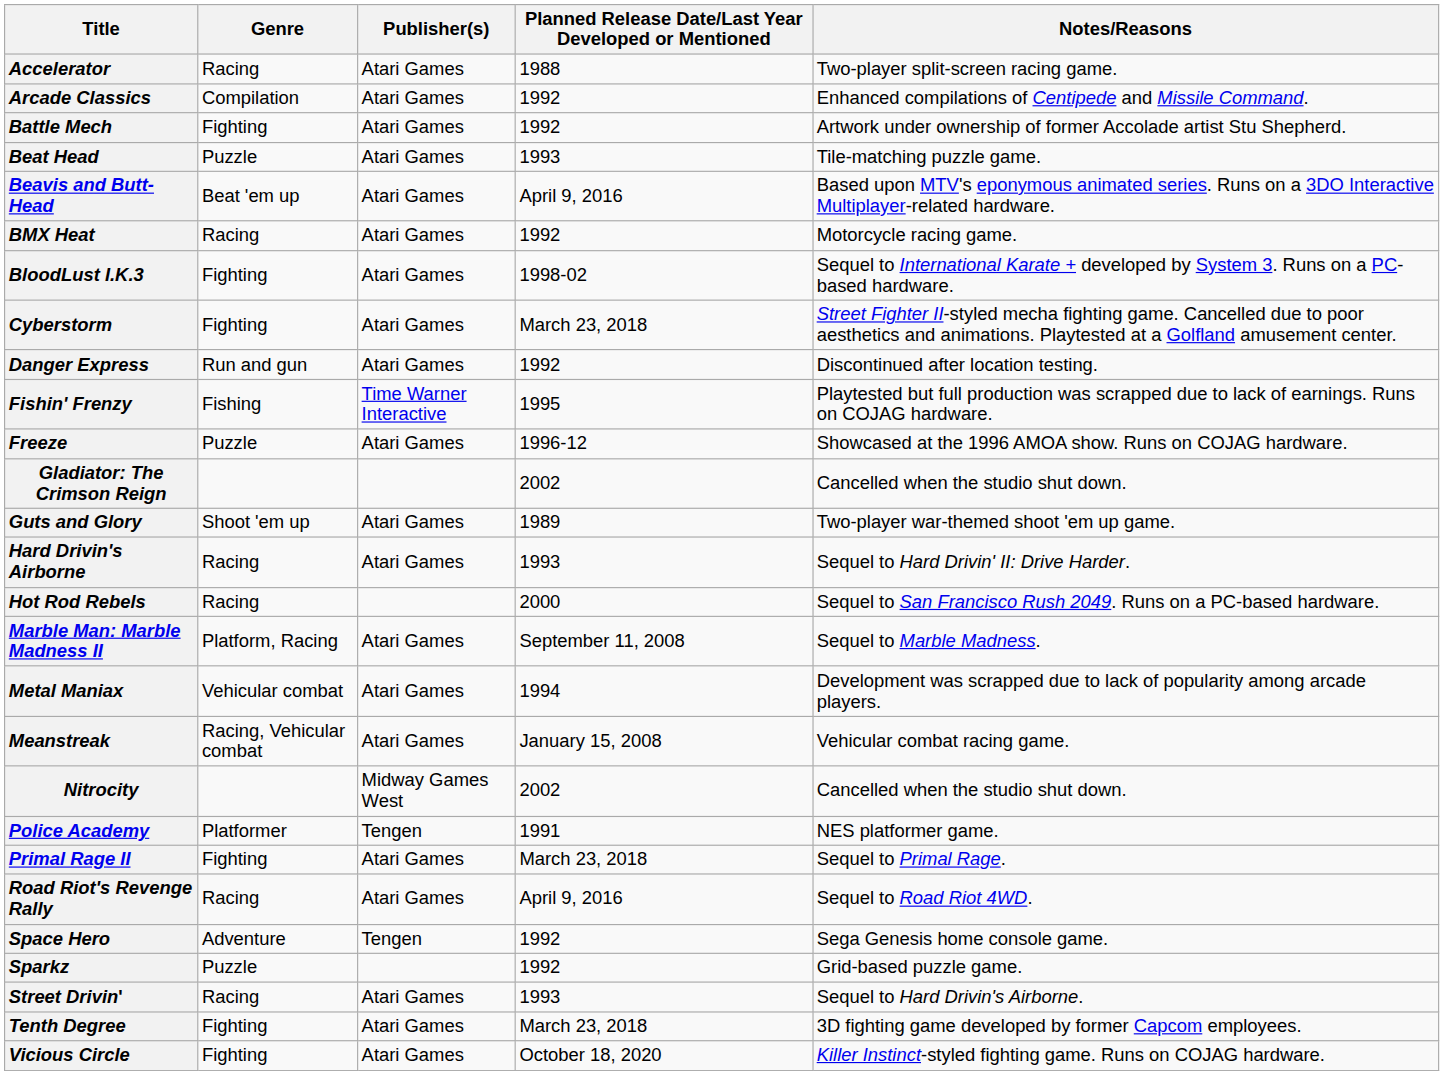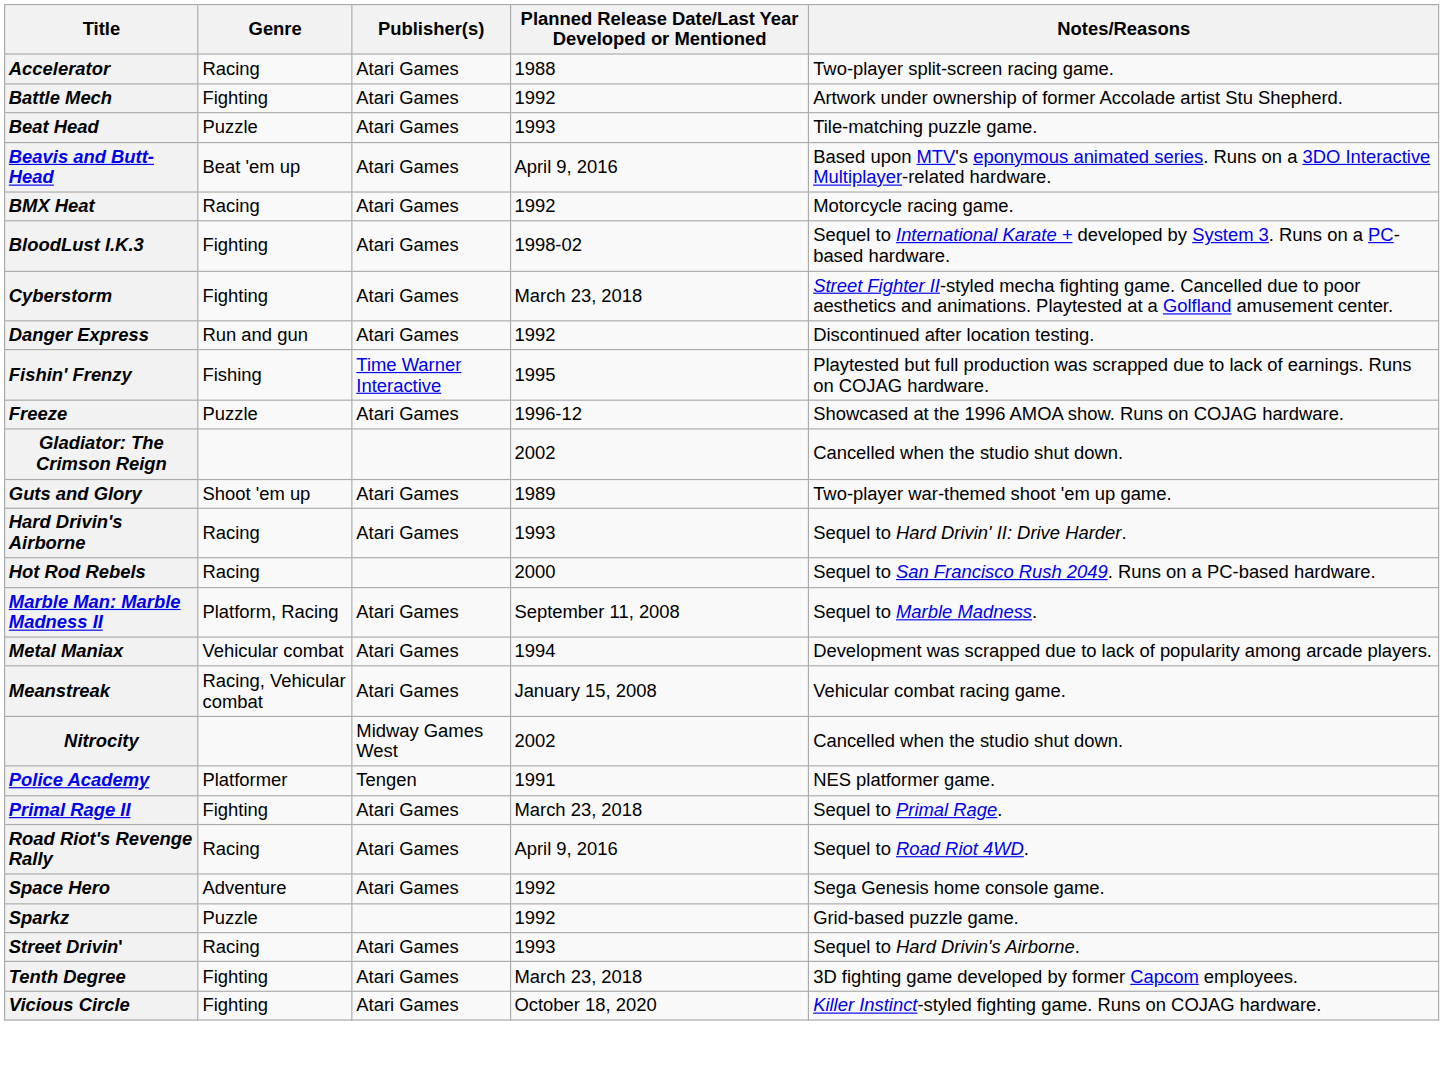- row: Arcade Classics | Compilation | Atari Games | 1992 | Enhanced compilations of Centipede and Missile Command.
Space Hero | Publisher(s): Tengen -> Atari Games
